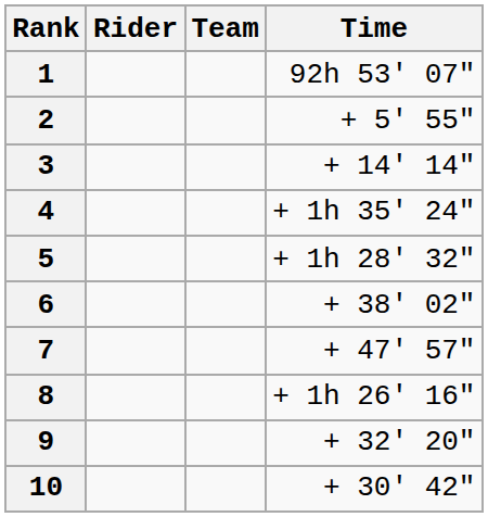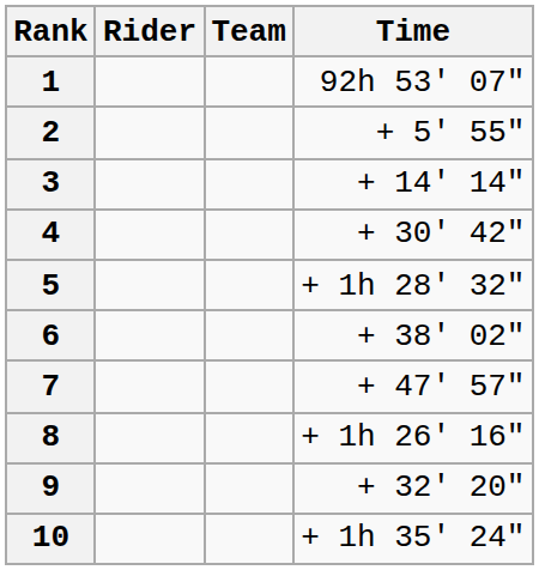4 | Time: + 1h 35' 24" -> + 30' 42"
10 | Time: + 30' 42" -> + 1h 35' 24"
